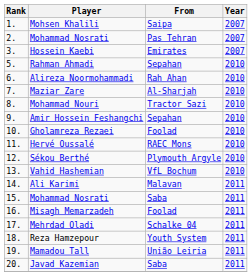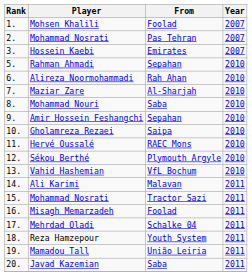Mohsen Khalili | From: Saipa -> Foolad
Mohammad Nouri | From: Tractor Sazi -> Saba
Gholamreza Rezaei | From: Foolad -> Saipa
15. / Mohammad Nosrati | From: Saba -> Tractor Sazi
